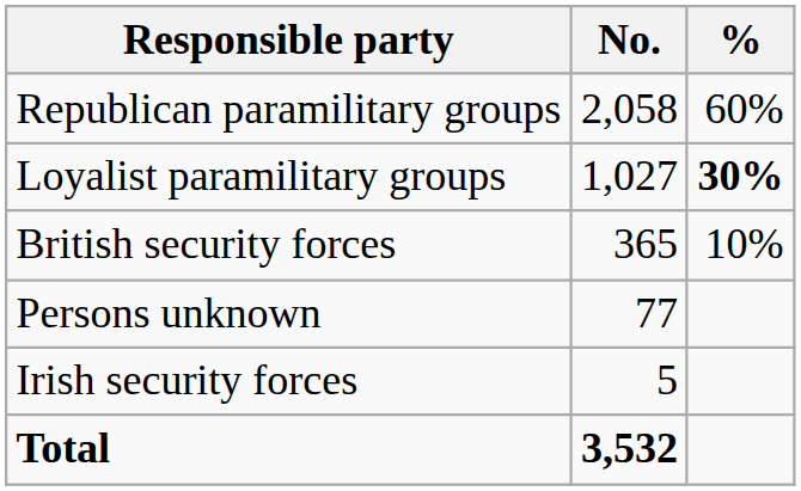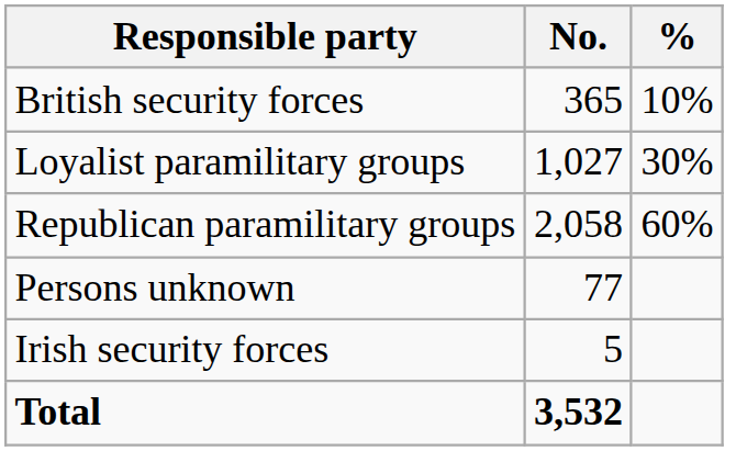rows swapped: Republican paramilitary groups <-> British security forces
Loyalist paramilitary groups | %: bold -> normal
